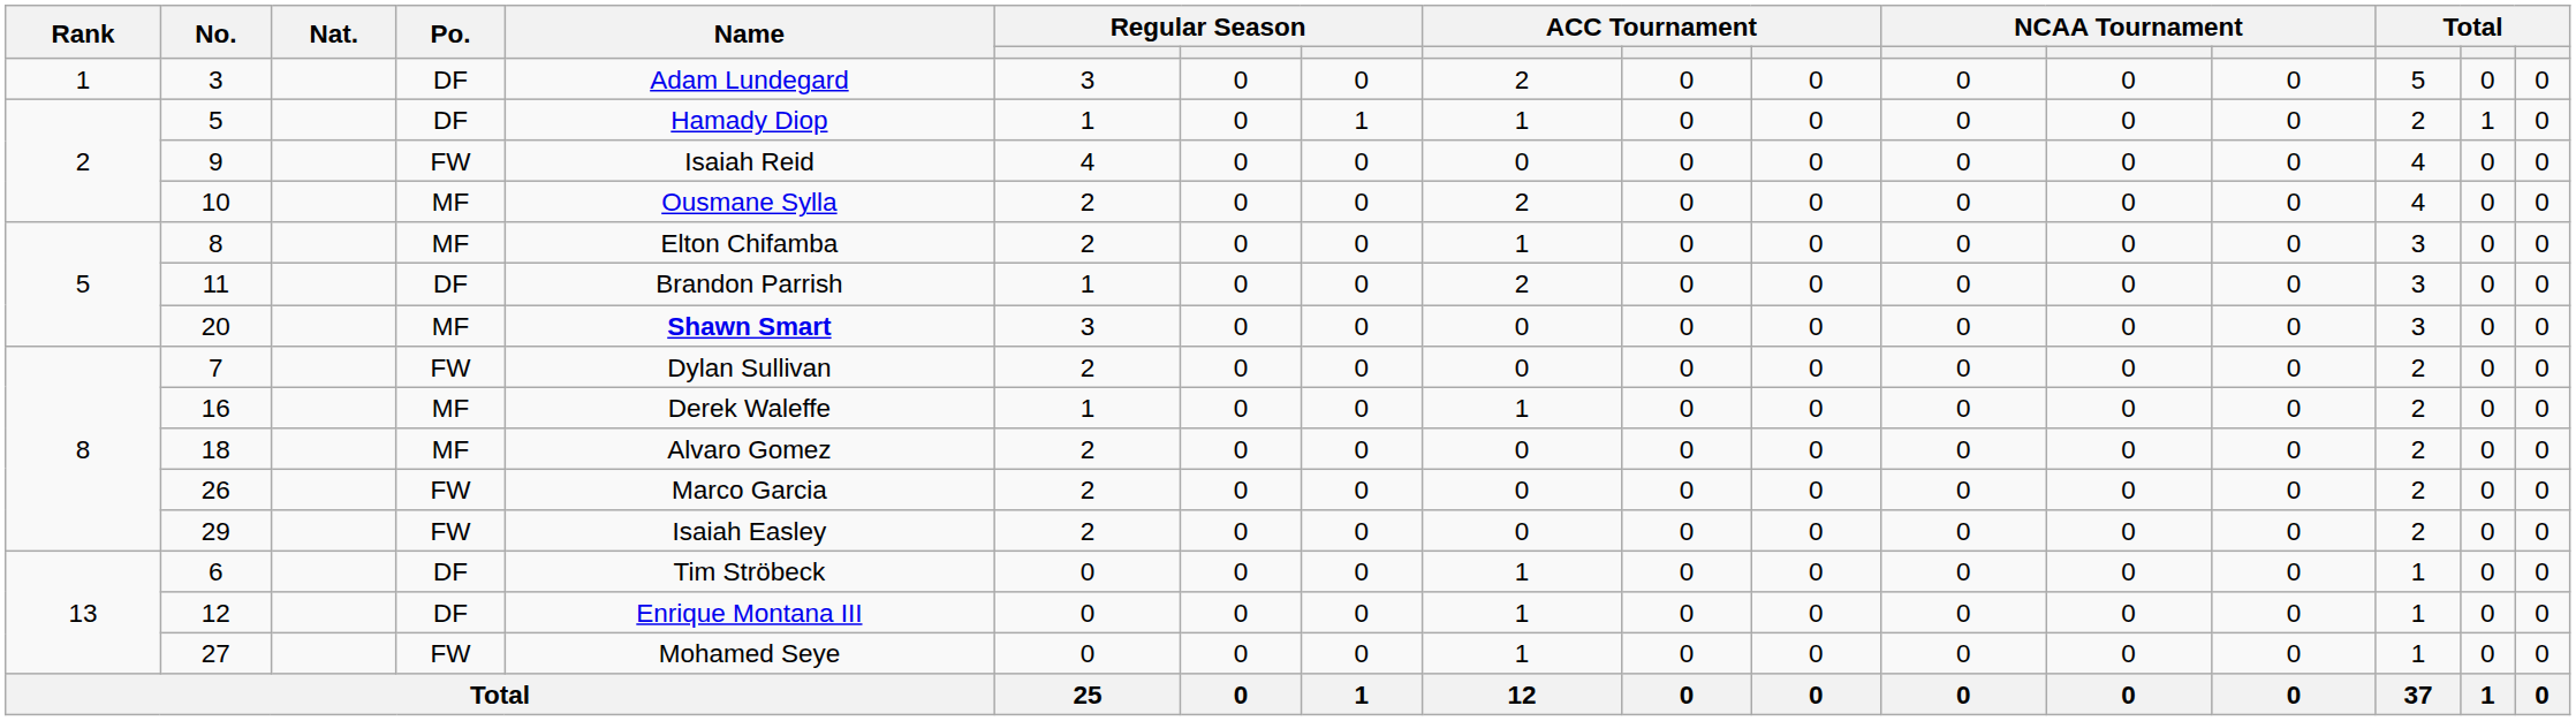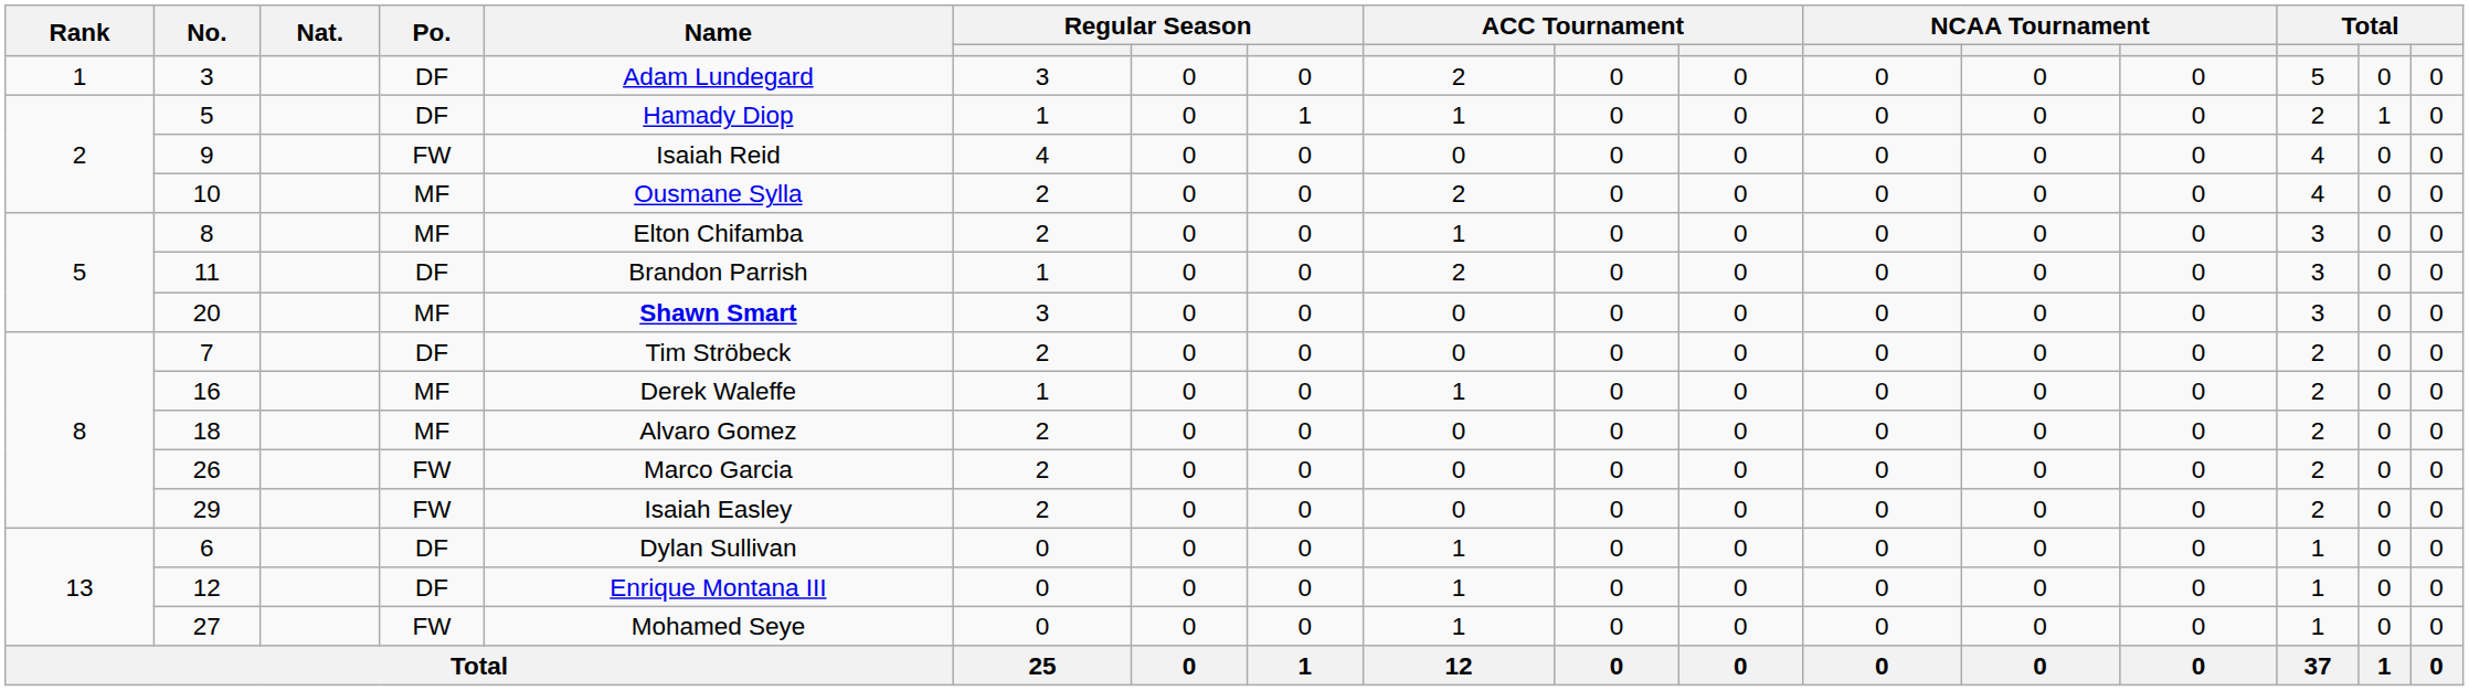7 | Po.: FW -> DF
7 | Name: Dylan Sullivan -> Tim Ströbeck
6 | Name: Tim Ströbeck -> Dylan Sullivan
